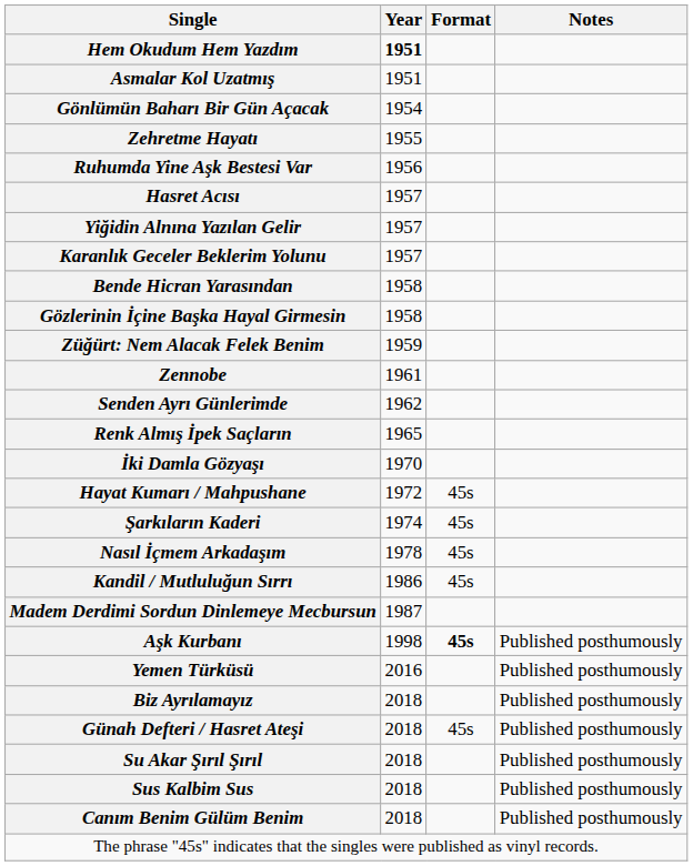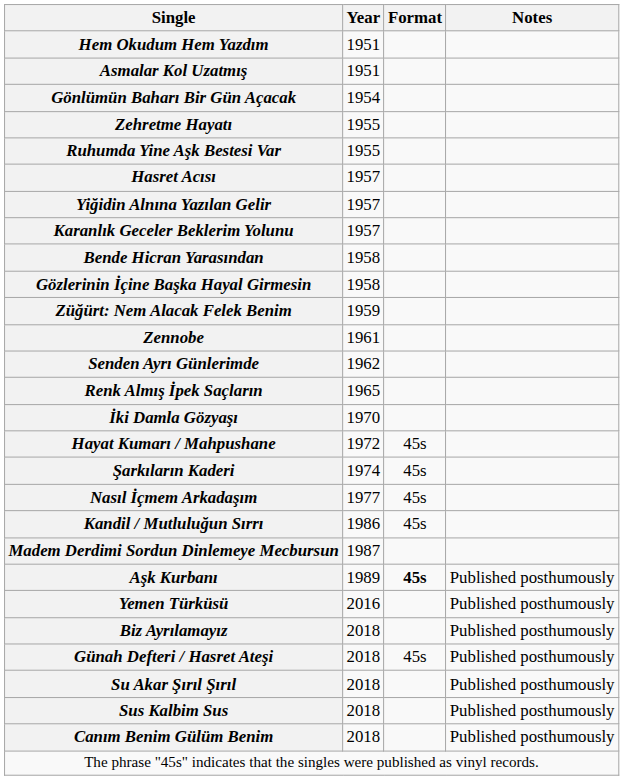Hem Okudum Hem Yazdım | Year: bold -> normal
Ruhumda Yine Aşk Bestesi Var | Year: 1956 -> 1955
Nasıl İçmem Arkadaşım | Year: 1978 -> 1977
Aşk Kurbanı | Year: 1998 -> 1989
